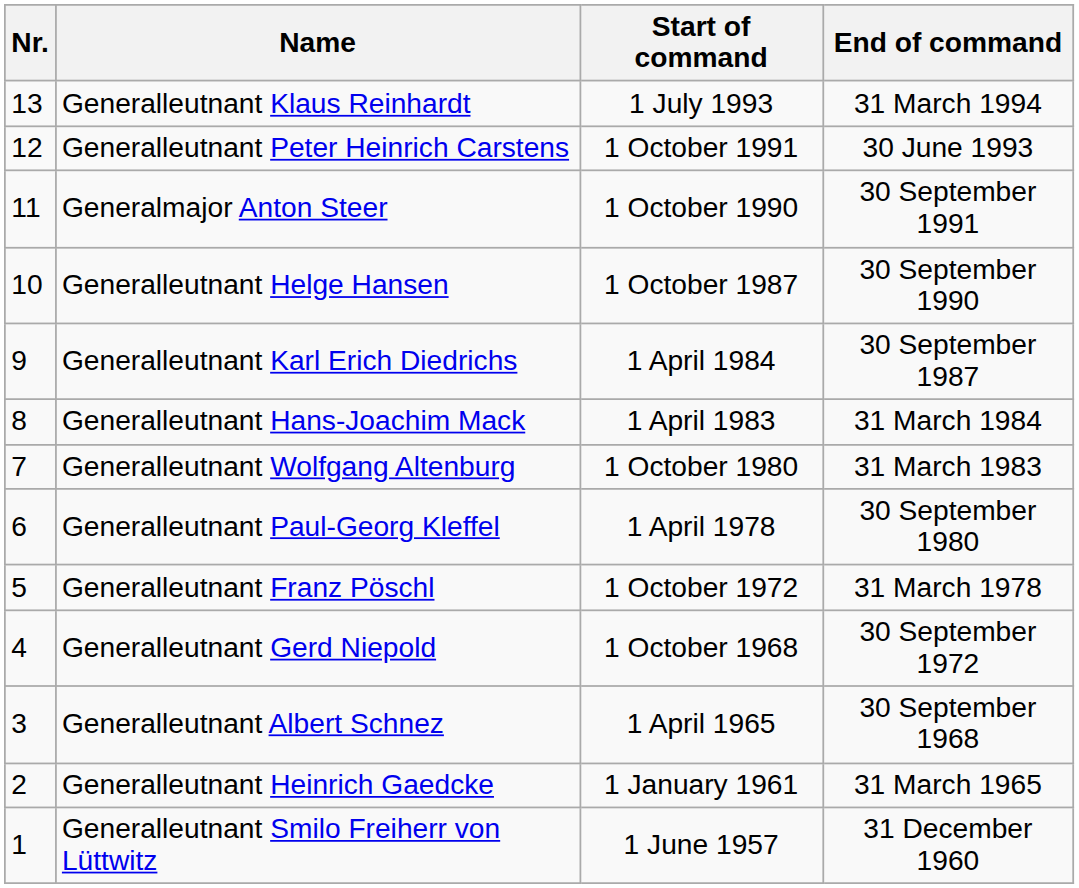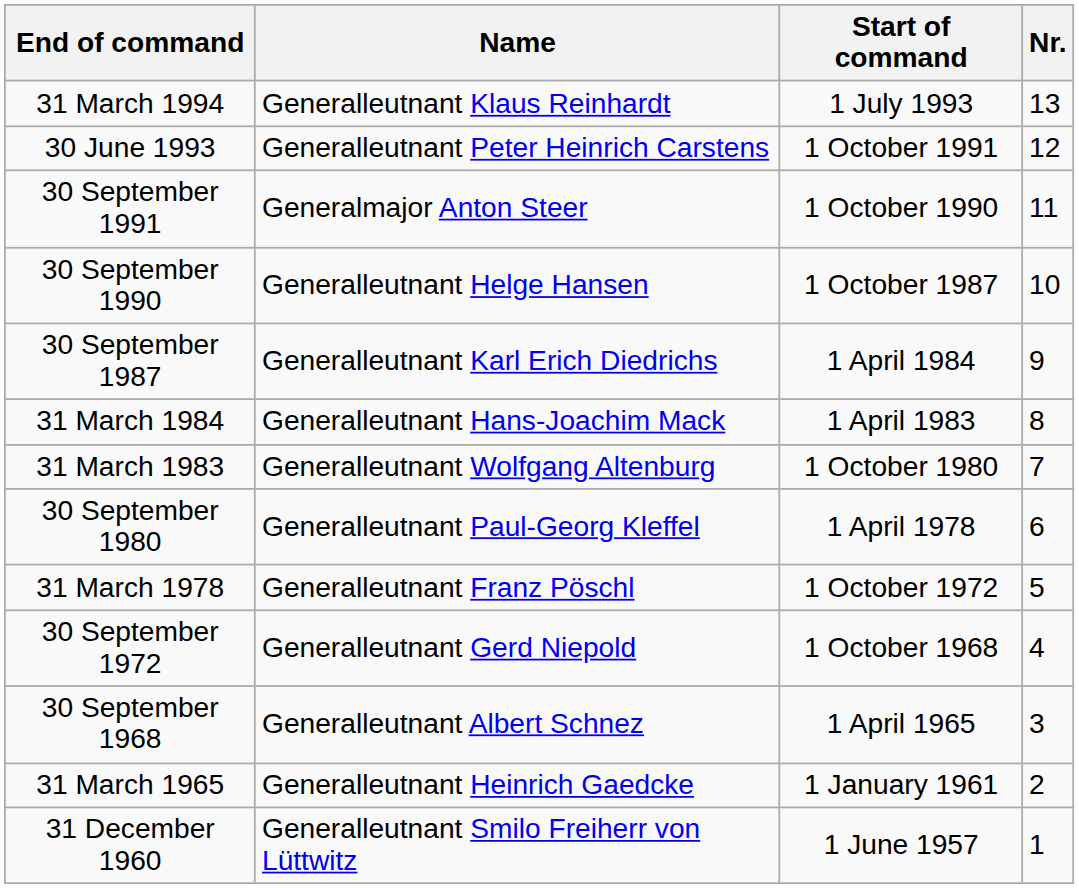columns swapped: Nr. <-> End of command
